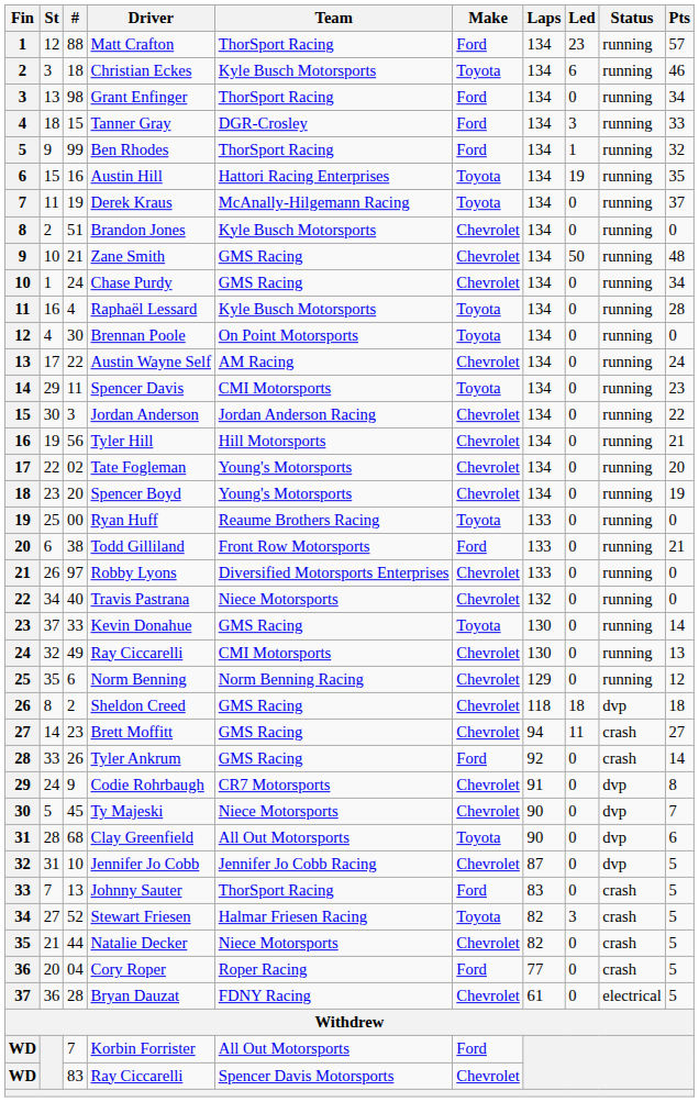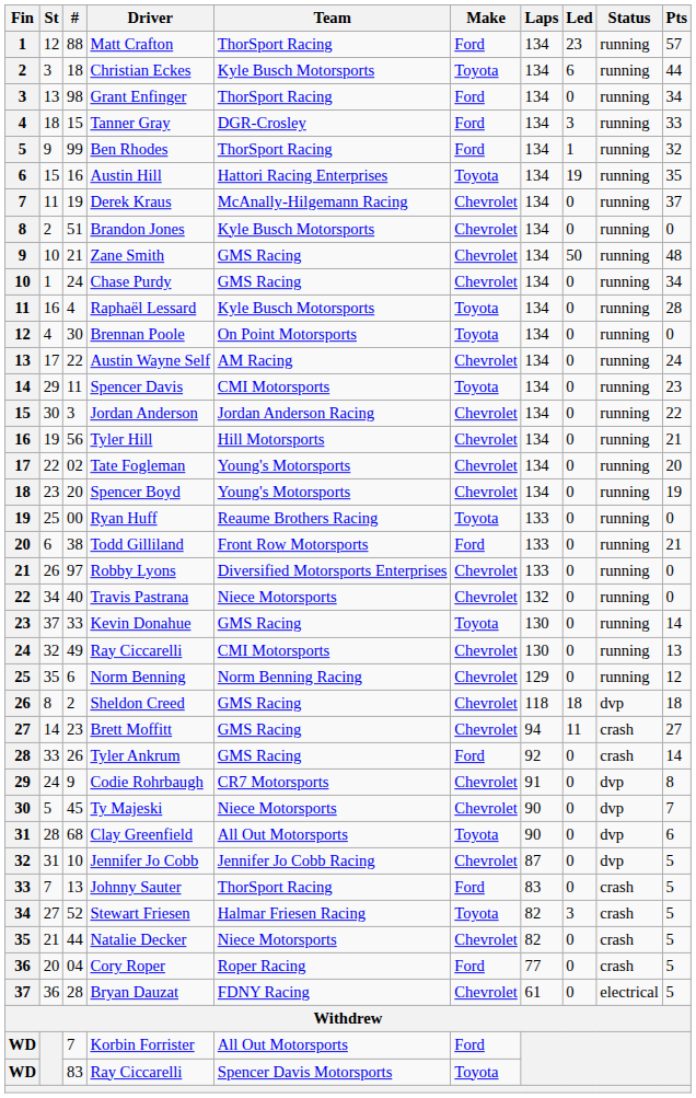Christian Eckes | Pts: 46 -> 44
Derek Kraus | Make: Toyota -> Chevrolet
83 / Ray Ciccarelli | Make: Chevrolet -> Toyota
